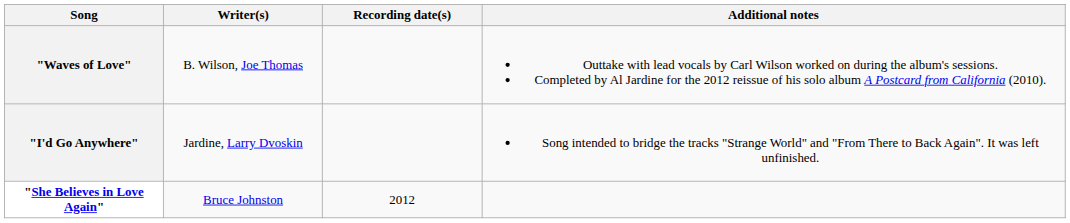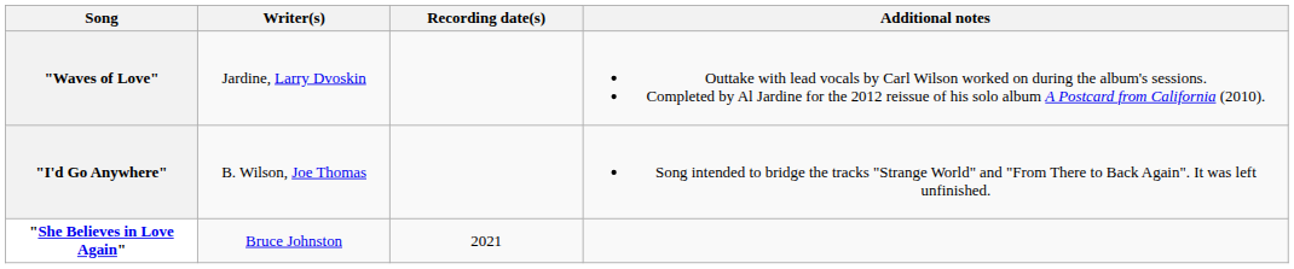"Waves of Love" | Writer(s): B. Wilson, Joe Thomas -> Jardine, Larry Dvoskin
"I'd Go Anywhere" | Writer(s): Jardine, Larry Dvoskin -> B. Wilson, Joe Thomas
"She Believes in Love Again" | Recording date(s): 2012 -> 2021
